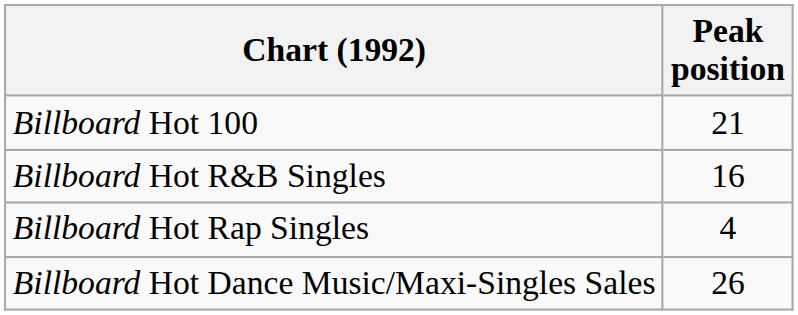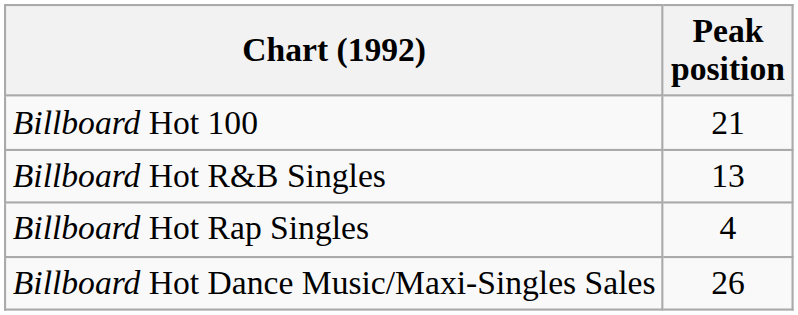Billboard Hot R&B Singles | Peak position: 16 -> 13
